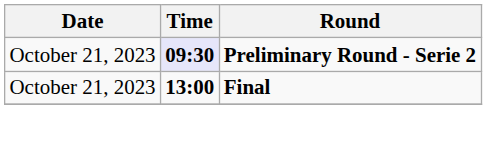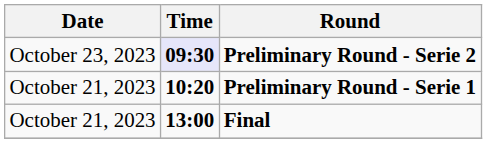Preliminary Round - Serie 2 | Date: October 21, 2023 -> October 23, 2023
+ row: October 21, 2023 | 10:20 | Preliminary Round - Serie 1
